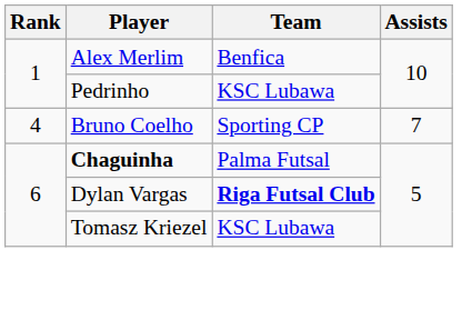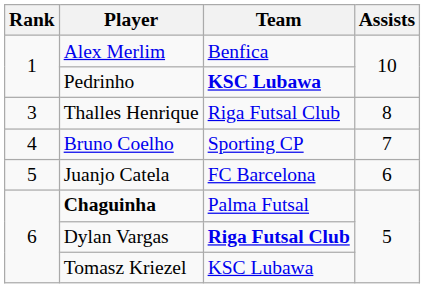Pedrinho | Team: normal -> bold
+ row: 3 | Thalles Henrique | Riga Futsal Club | 8
+ row: 5 | Juanjo Catela | FC Barcelona | 6
